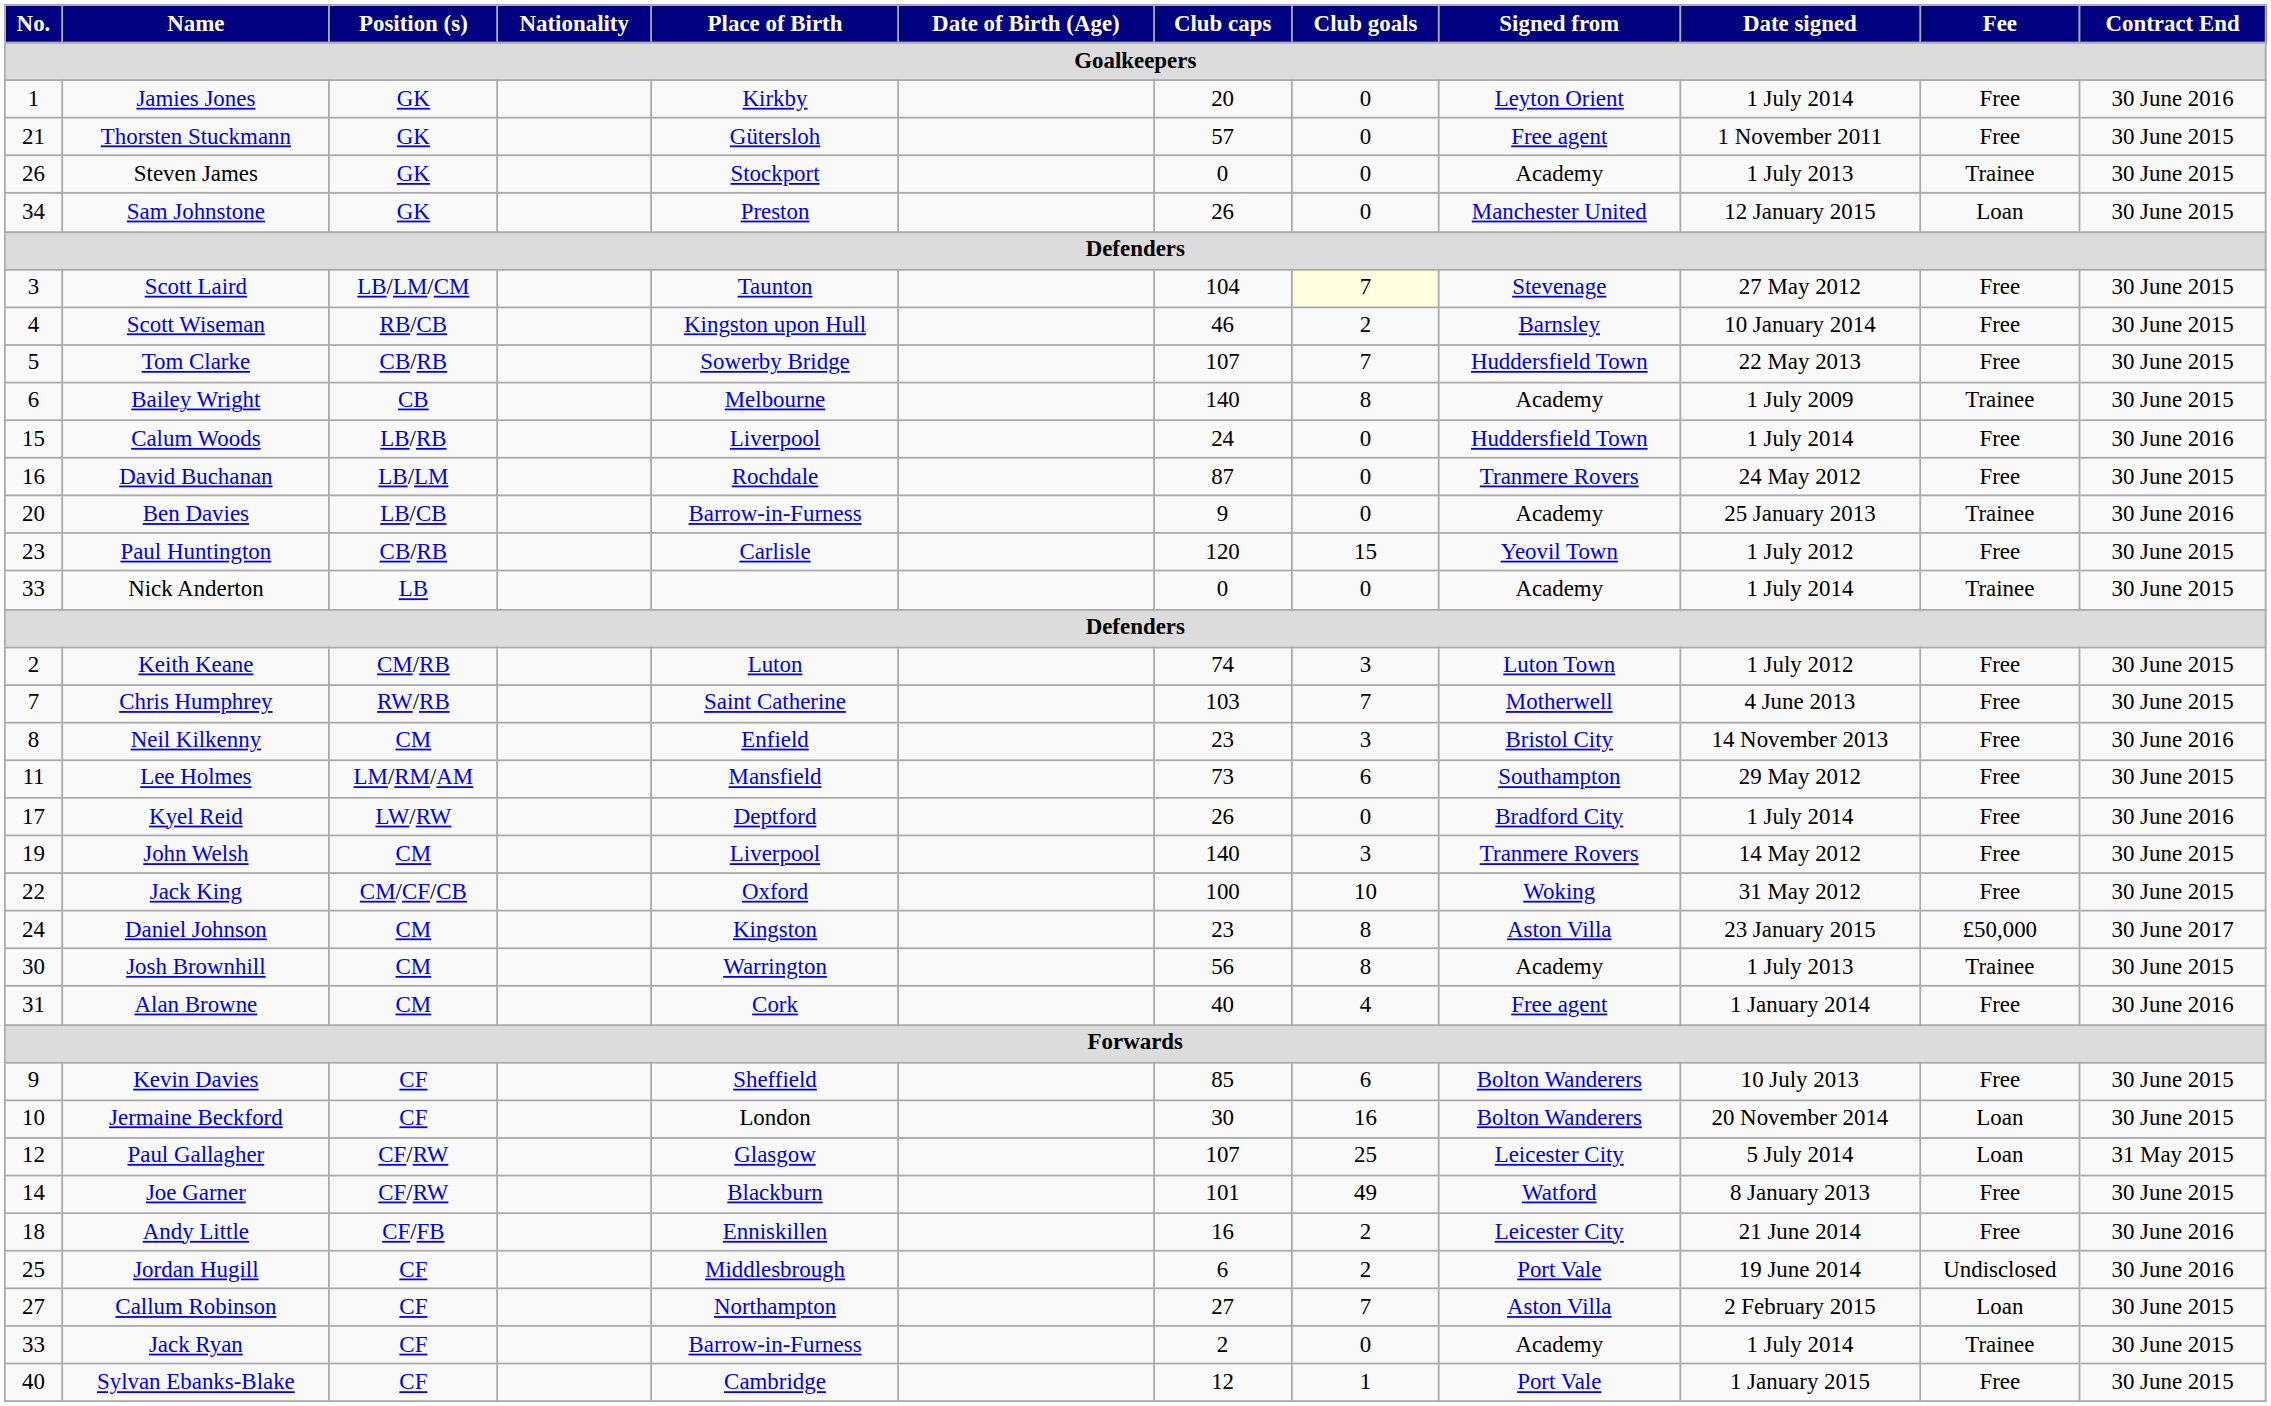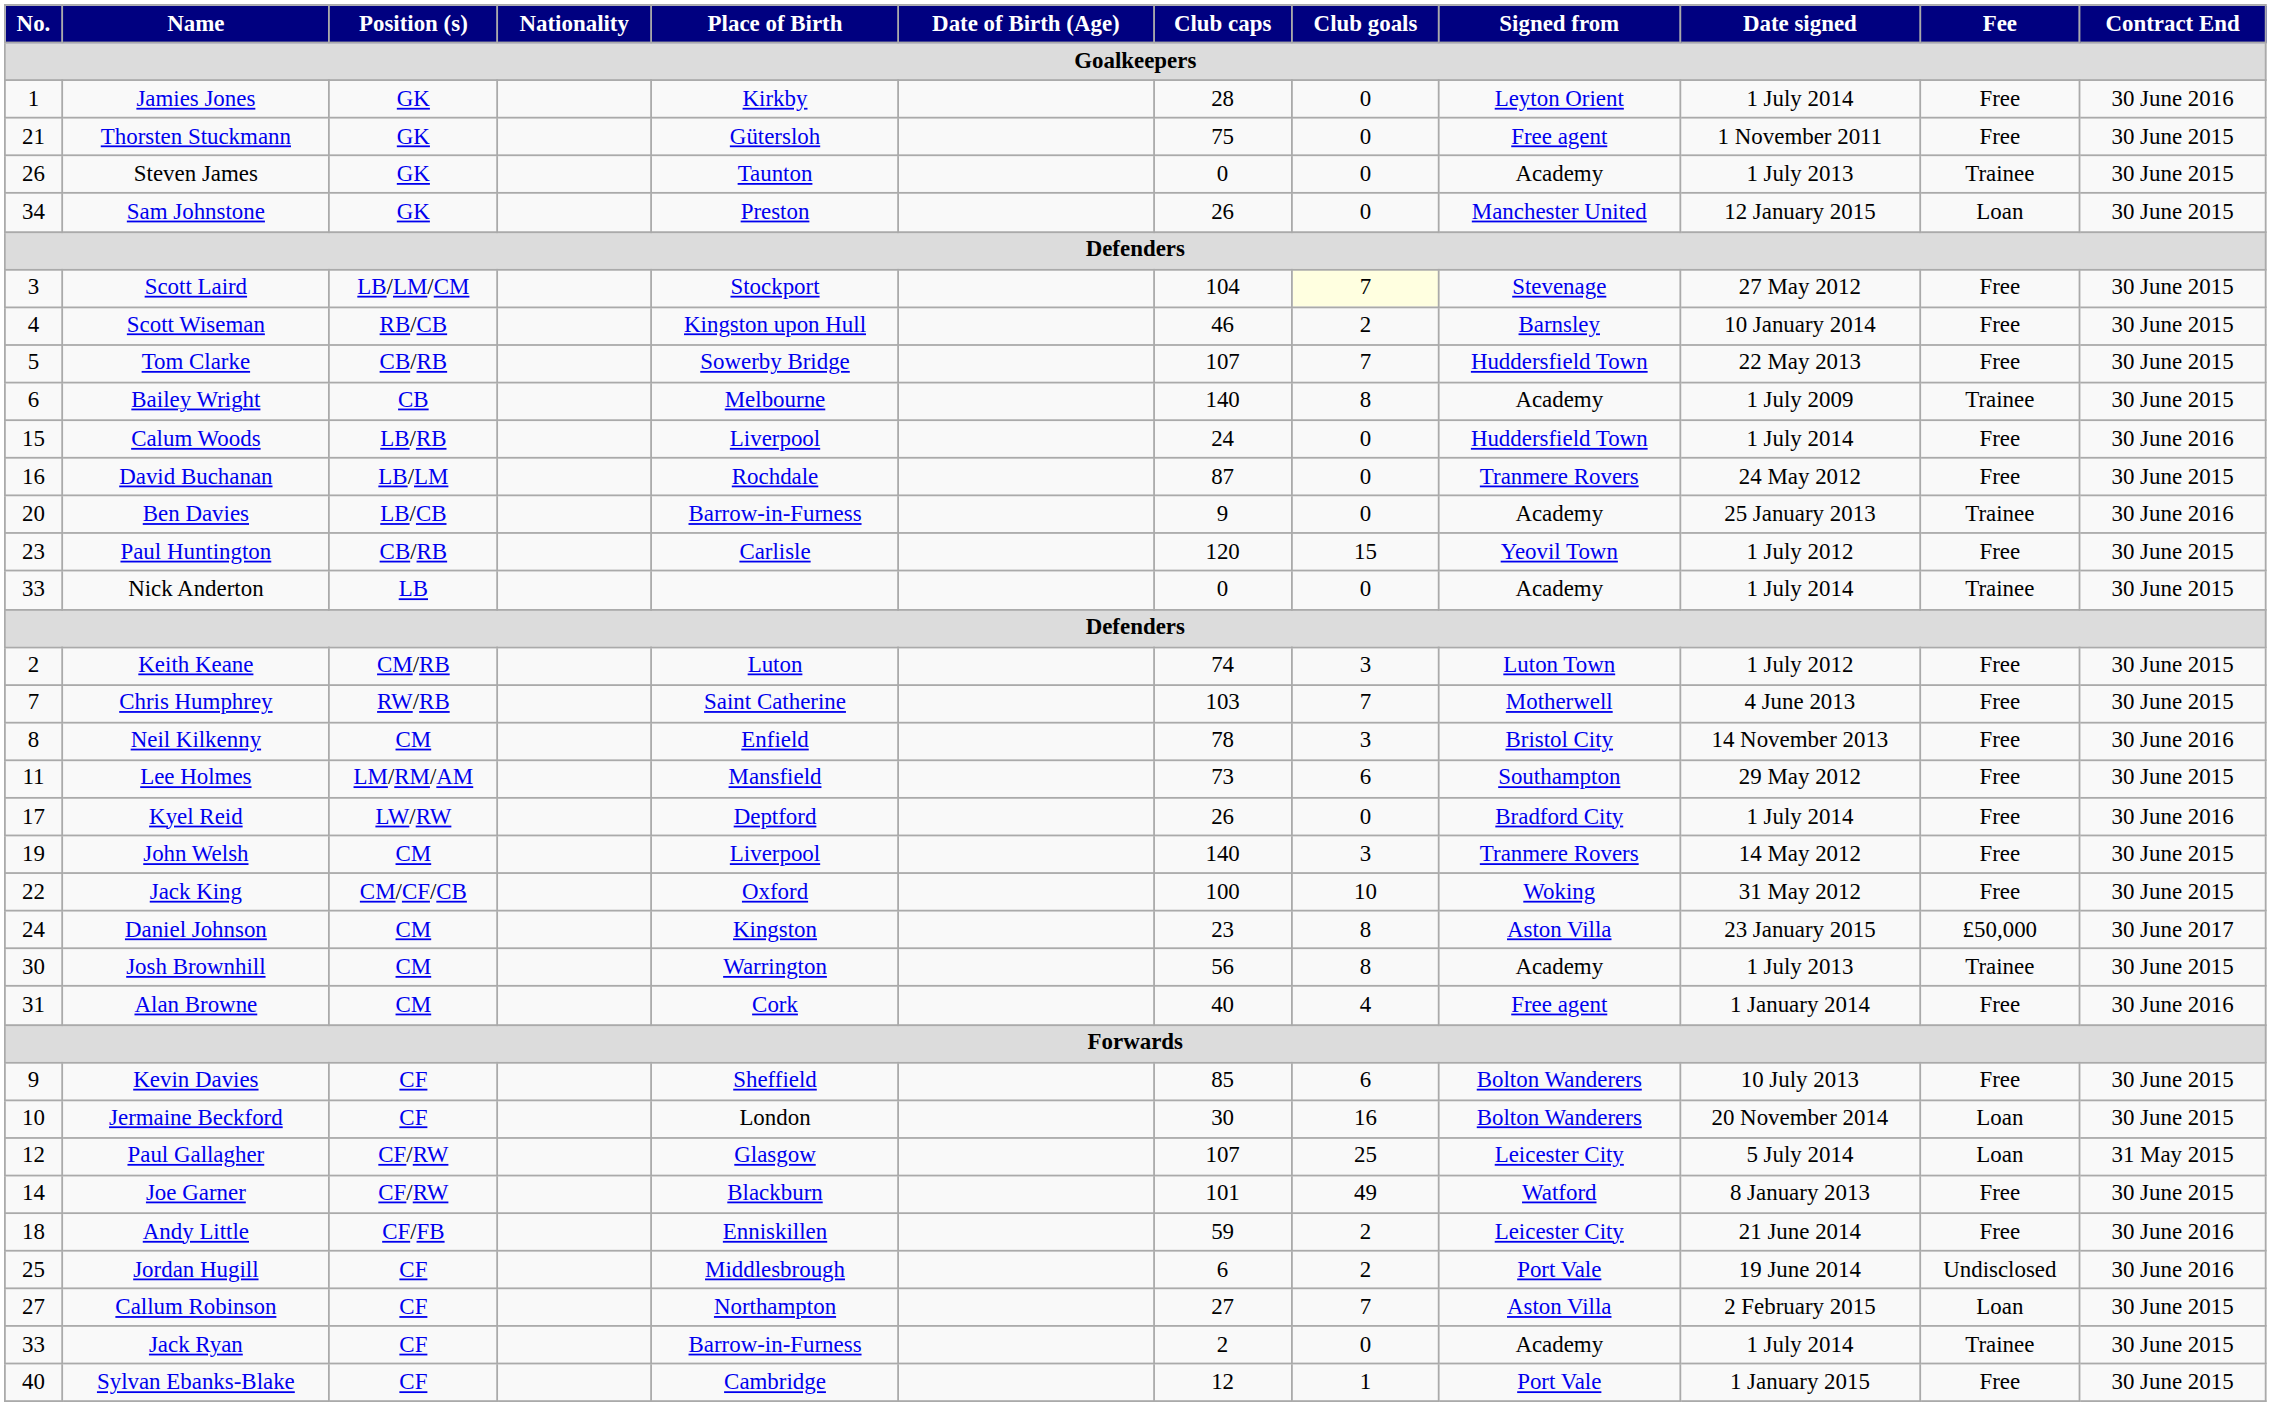Jamies Jones | Club caps: 20 -> 28
Thorsten Stuckmann | Club caps: 57 -> 75
Steven James | Place of Birth: Stockport -> Taunton
Scott Laird | Place of Birth: Taunton -> Stockport
Neil Kilkenny | Club caps: 23 -> 78
Andy Little | Club caps: 16 -> 59
